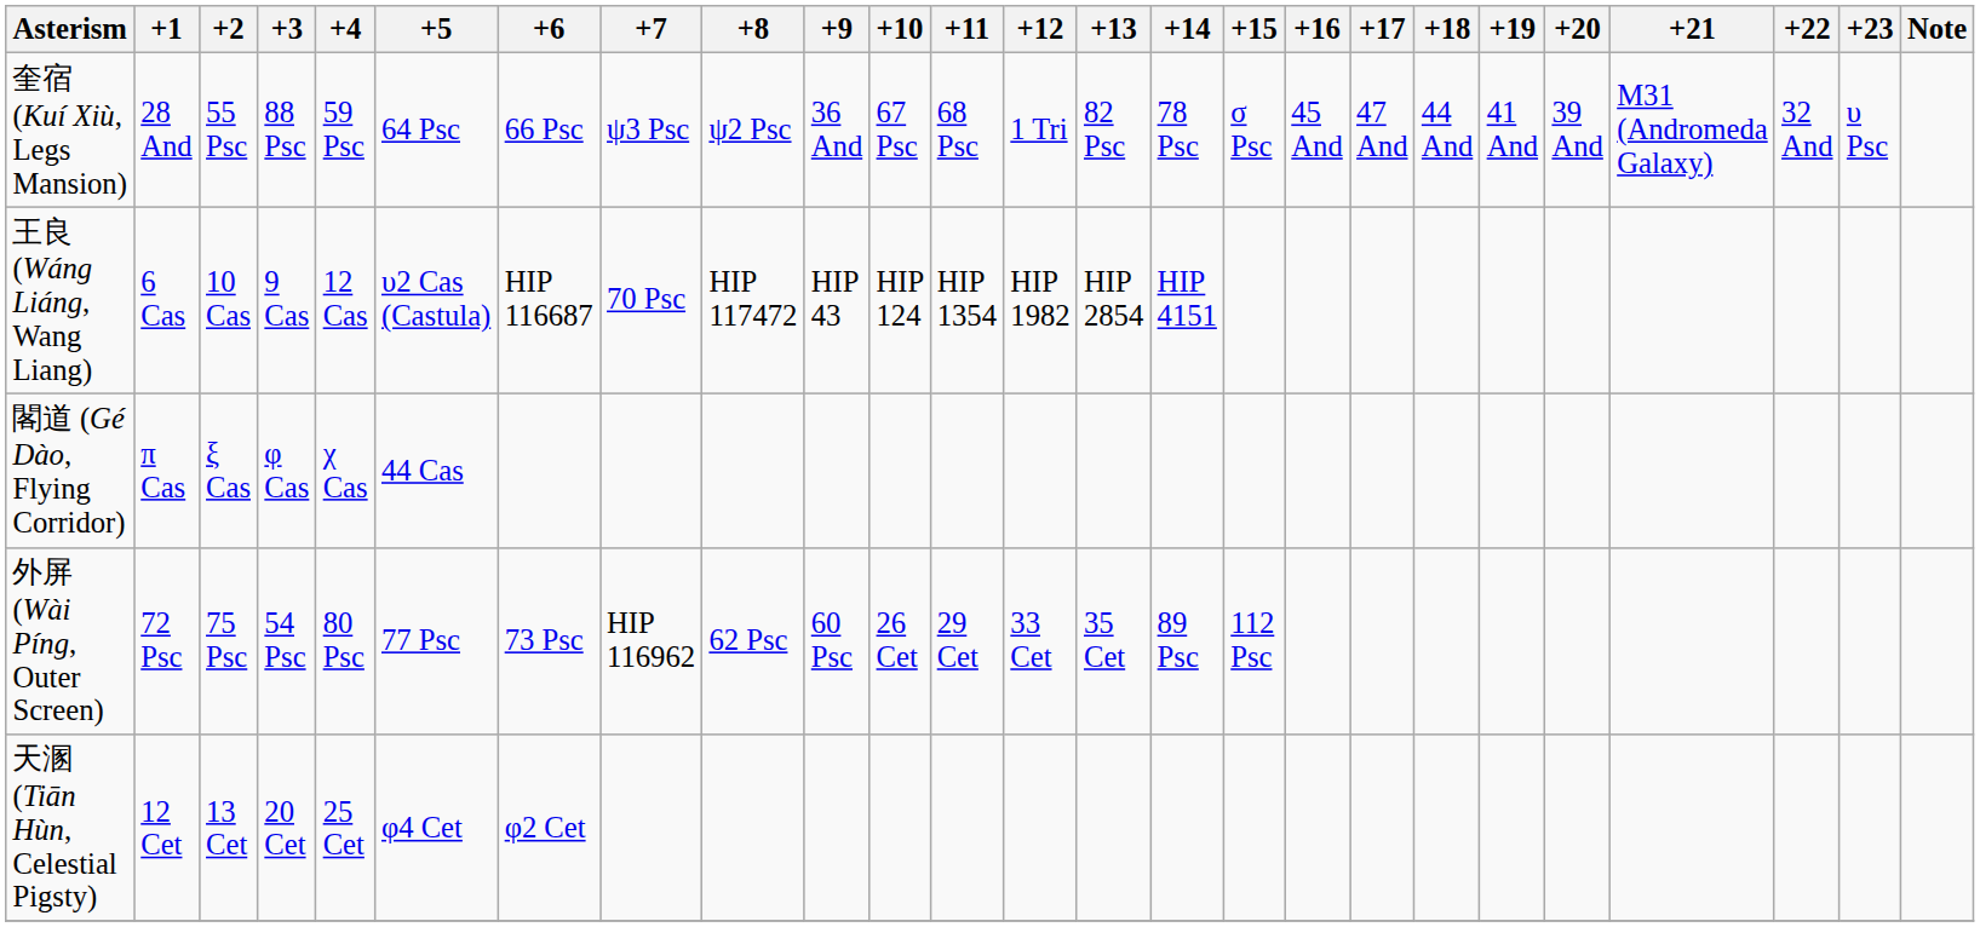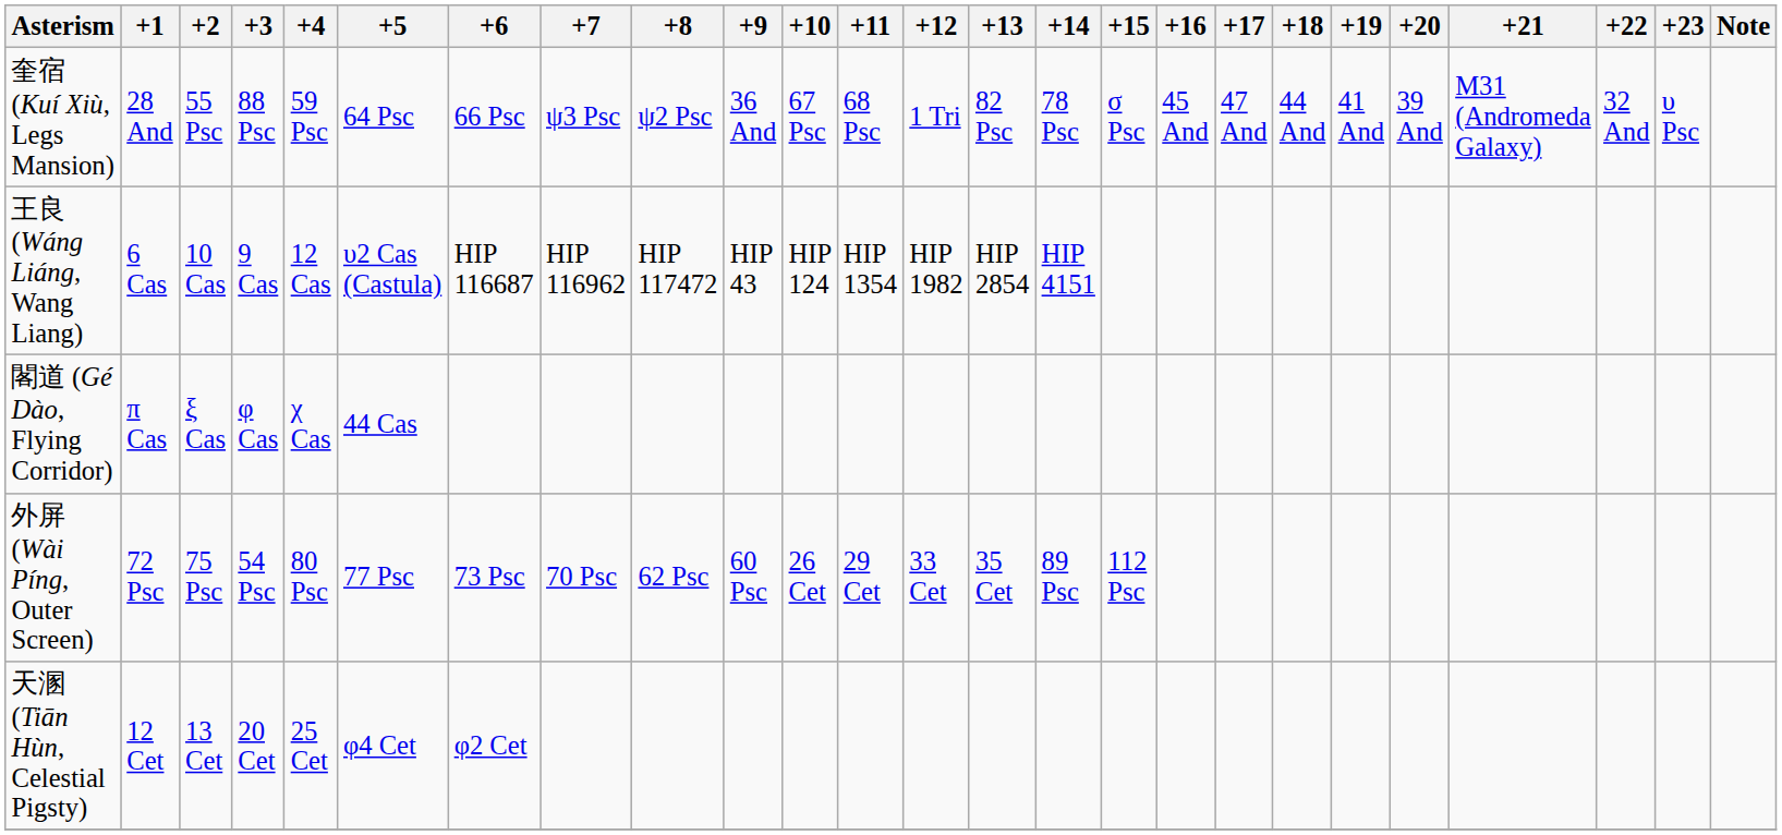王良 (Wáng Liáng, Wang Liang) | +7: 70 Psc -> HIP 116962
外屏 (Wài Píng, Outer Screen) | +7: HIP 116962 -> 70 Psc
